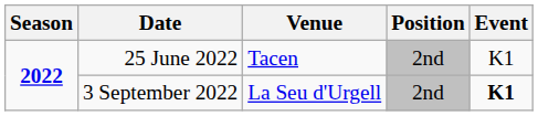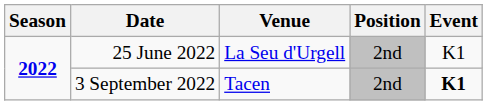25 June 2022 | Venue: Tacen -> La Seu d'Urgell
3 September 2022 | Venue: La Seu d'Urgell -> Tacen
